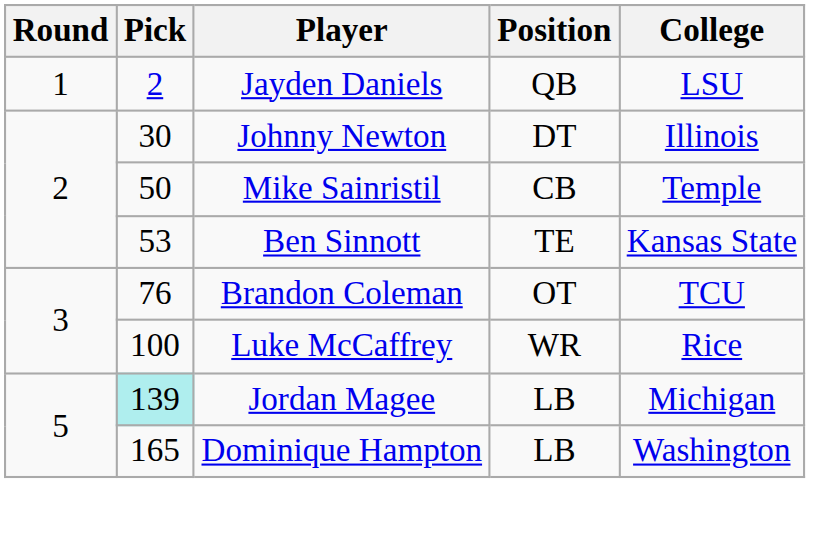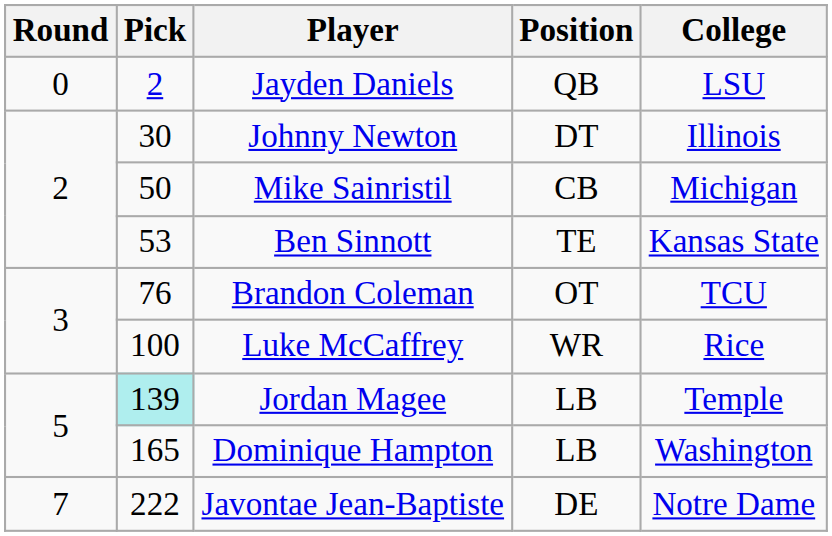Jayden Daniels | Round: 1 -> 0
Mike Sainristil | College: Temple -> Michigan
Jordan Magee | College: Michigan -> Temple
+ row: 7 | 222 | Javontae Jean-Baptiste | DE | Notre Dame
